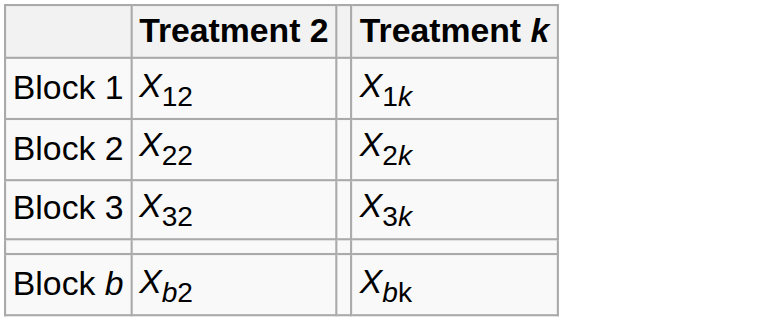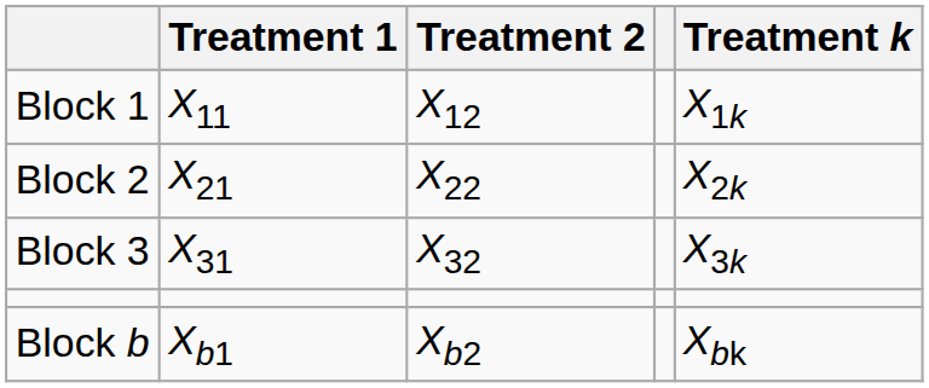+ column: Treatment 1 | X11 | X21 | X31 | Xb1
